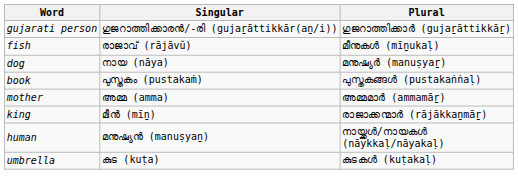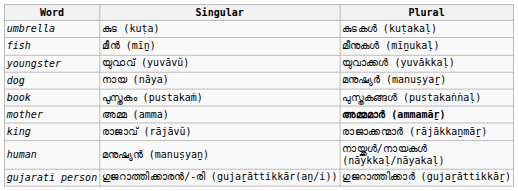rows swapped: umbrella <-> gujarati person
fish | Singular: രാജാവ് (rājāvŭ) -> മീൻ (mīṉ)
+ row: youngster | യുവാവ് (yuvāvŭ) | യുവാക്കൾ (yuvākkaḷ)
mother | Plural: normal -> bold
king | Singular: മീൻ (mīṉ) -> രാജാവ് (rājāvŭ)
